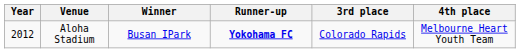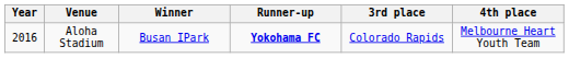Aloha Stadium | Year: 2012 -> 2016
